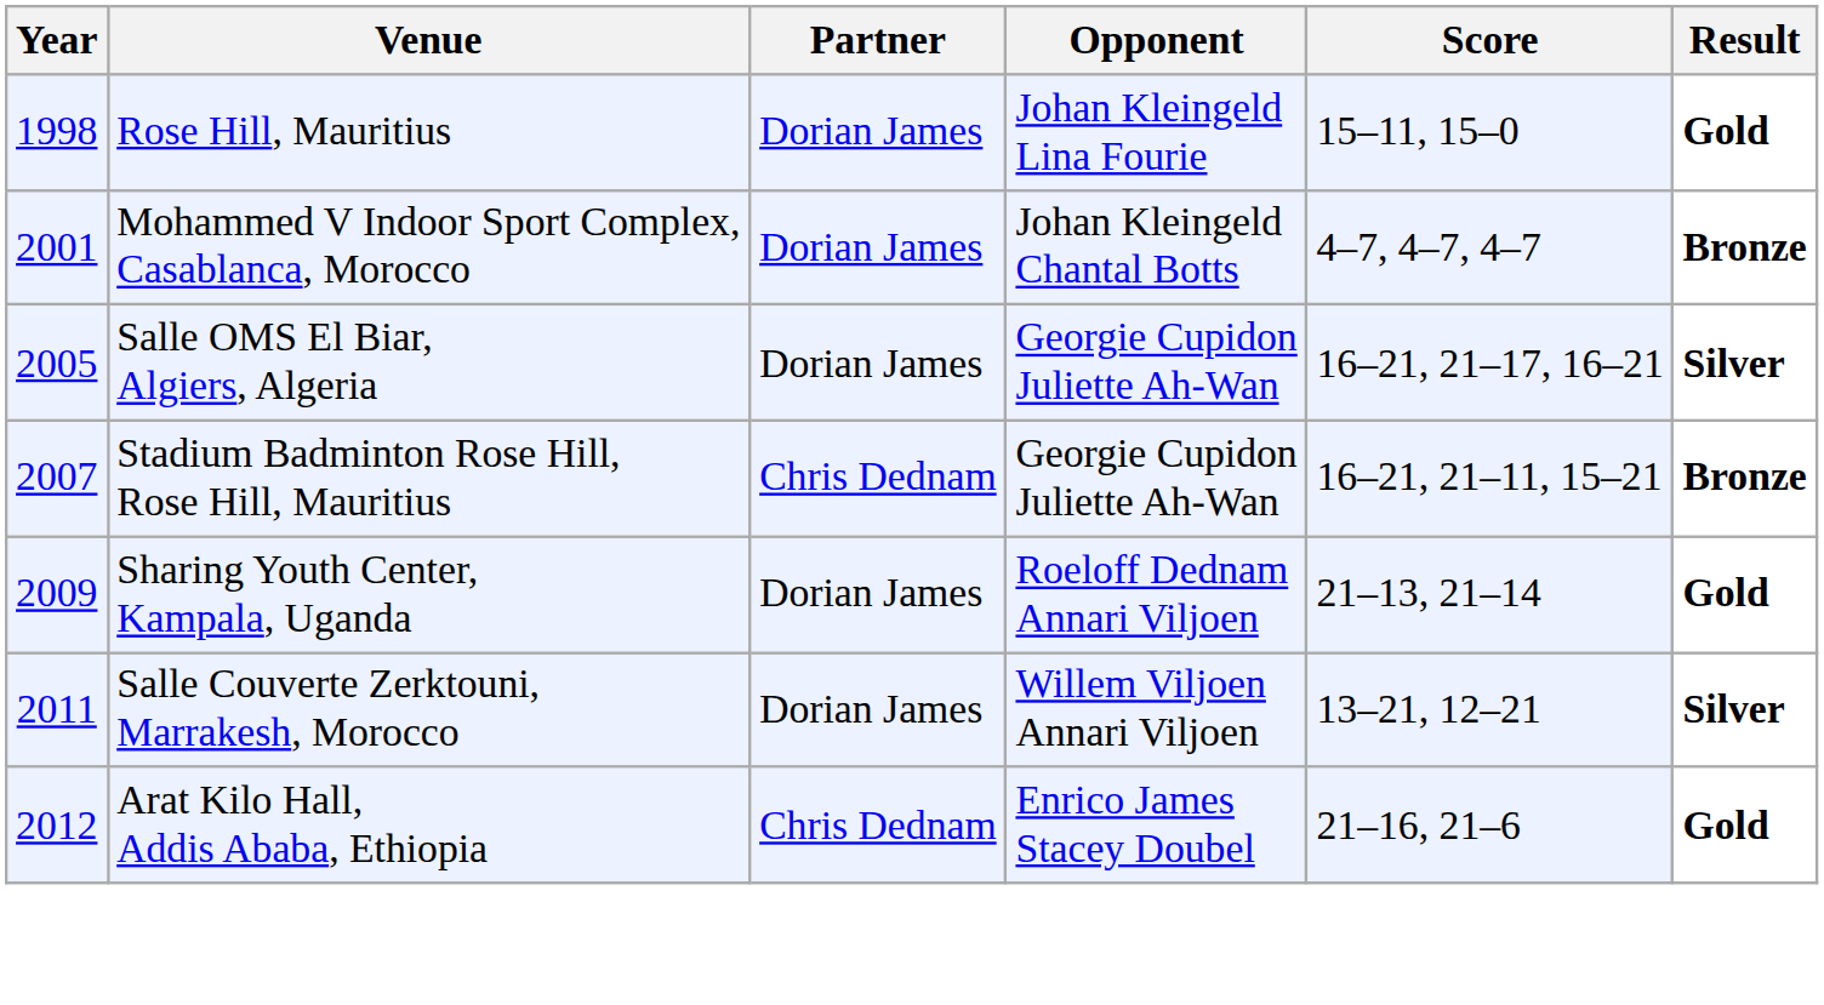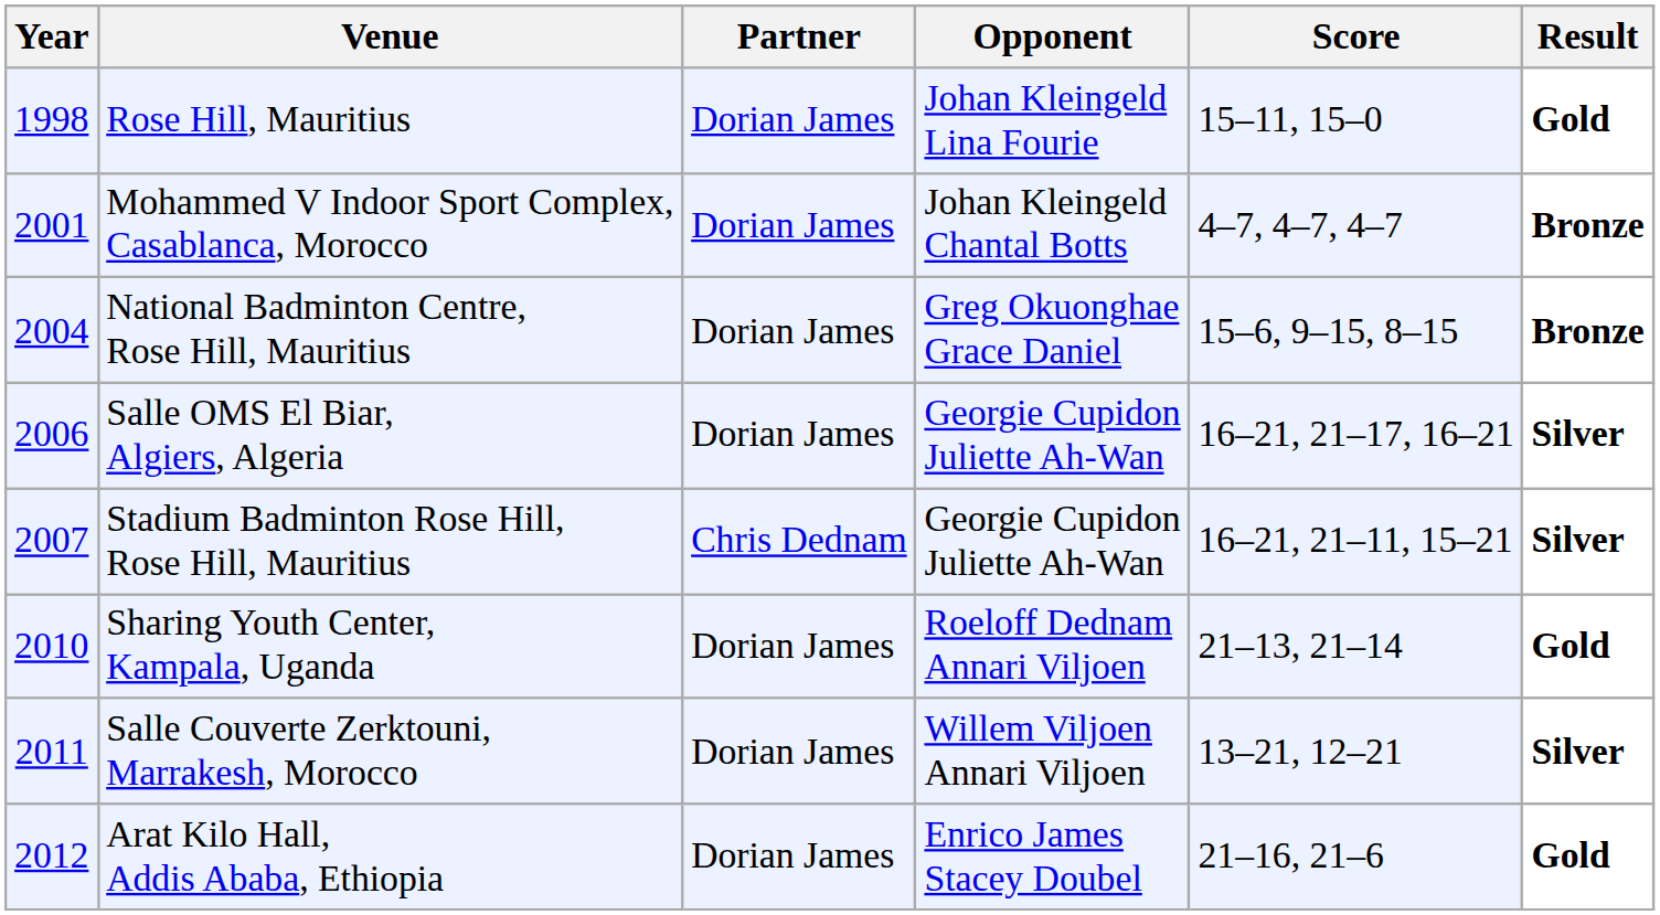+ row: 2004 | National Badminton Centre, Rose Hill, Mauritius | Dorian James | Greg Okuonghae Grace Daniel | 15–6, 9–15, 8–15 | Bronze
Salle OMS El Biar, Algiers, Algeria | Year: 2005 -> 2006
Stadium Badminton Rose Hill, Rose Hill, Mauritius | Result: Bronze -> Silver
Sharing Youth Center, Kampala, Uganda | Year: 2009 -> 2010
Arat Kilo Hall, Addis Ababa, Ethiopia | Partner: Chris Dednam -> Dorian James
